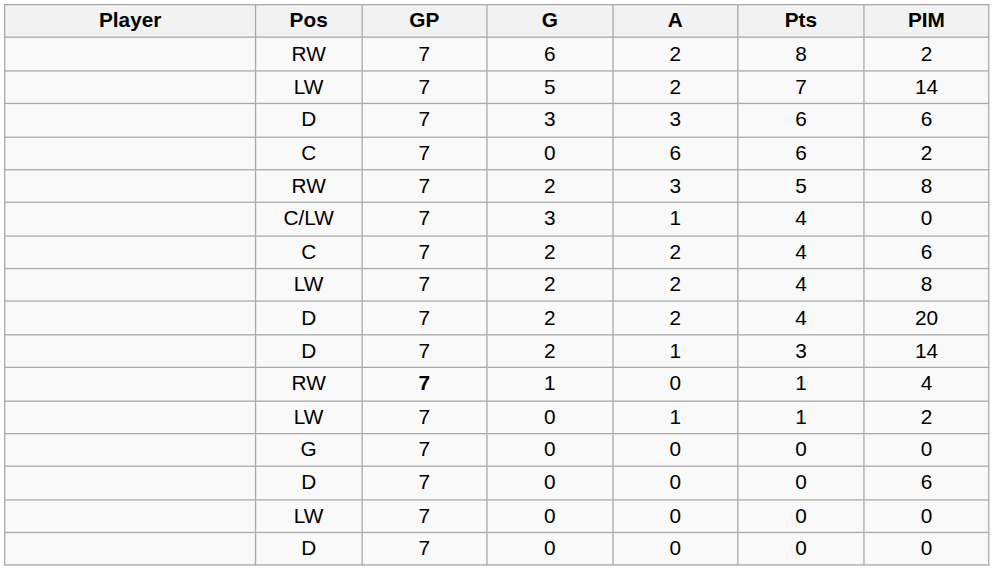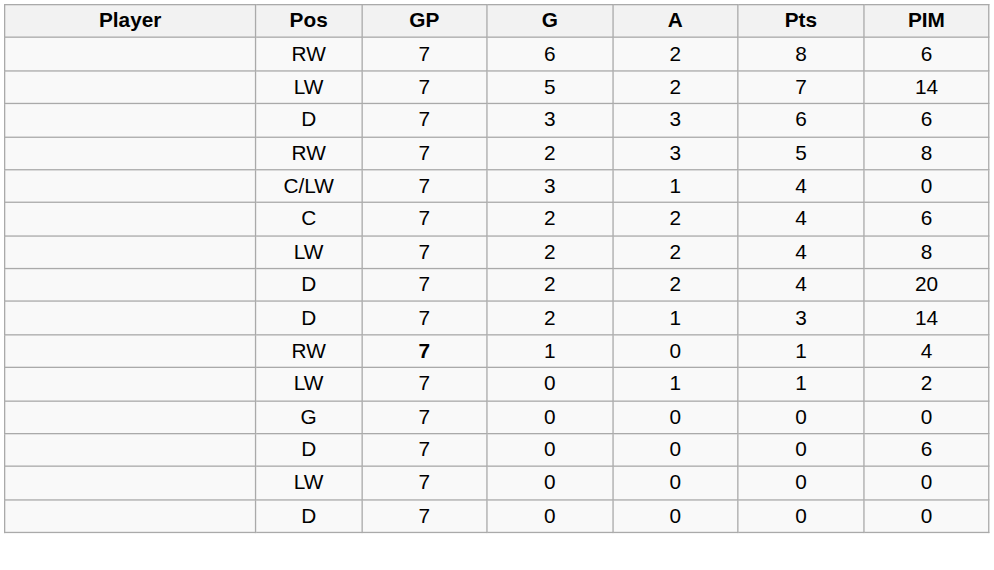RW / 6 | PIM: 2 -> 6
- row: C | 7 | 0 | 6 | 6 | 2
